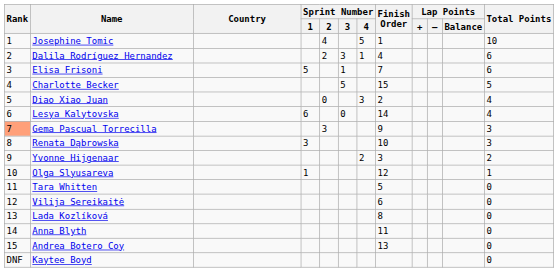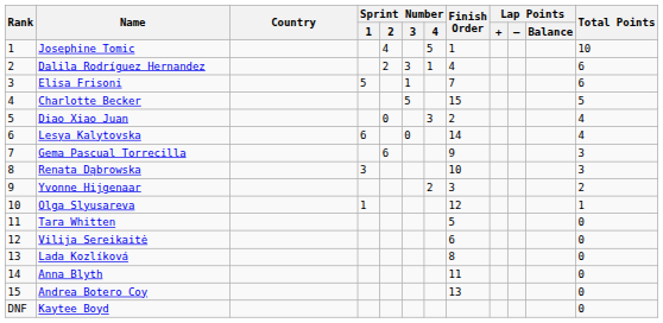Gema Pascual Torrecilla | Rank: lightsalmon background -> no background
Gema Pascual Torrecilla | Sprint Number / 2: 3 -> 6
